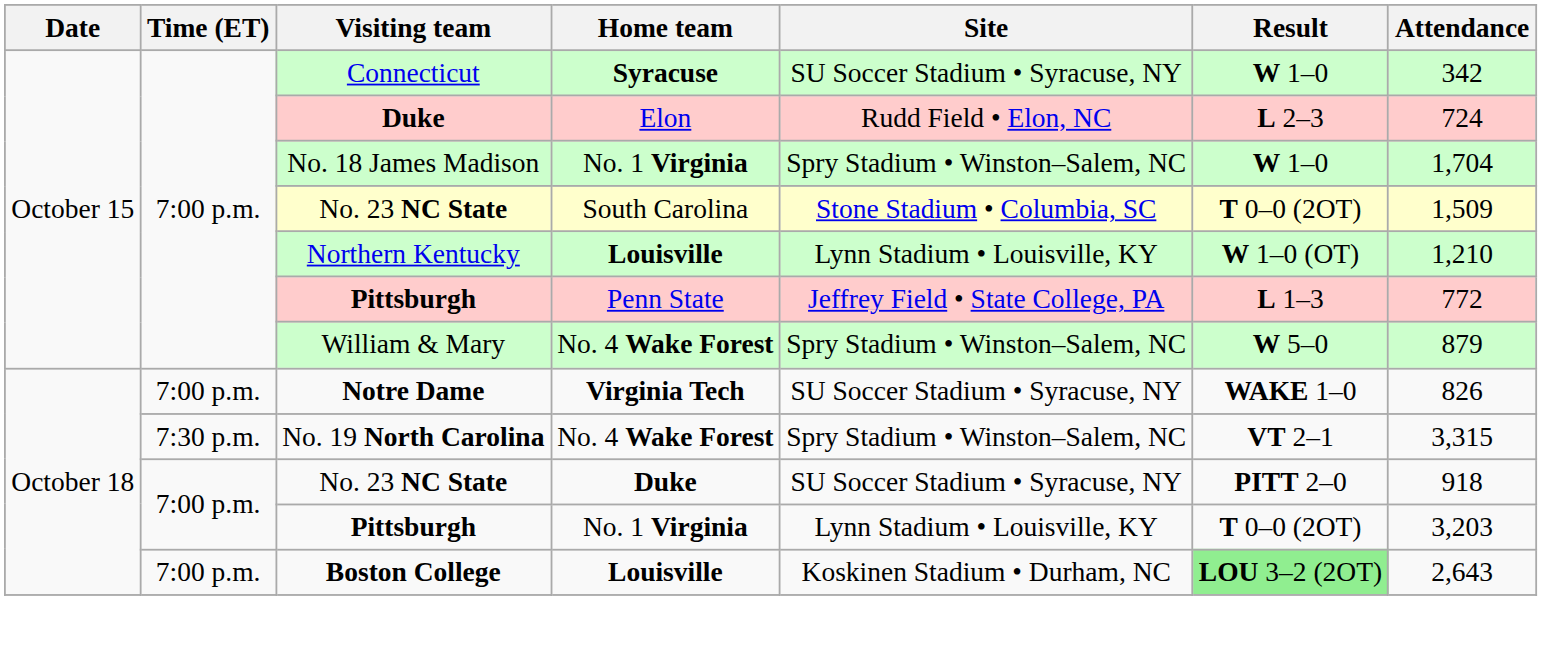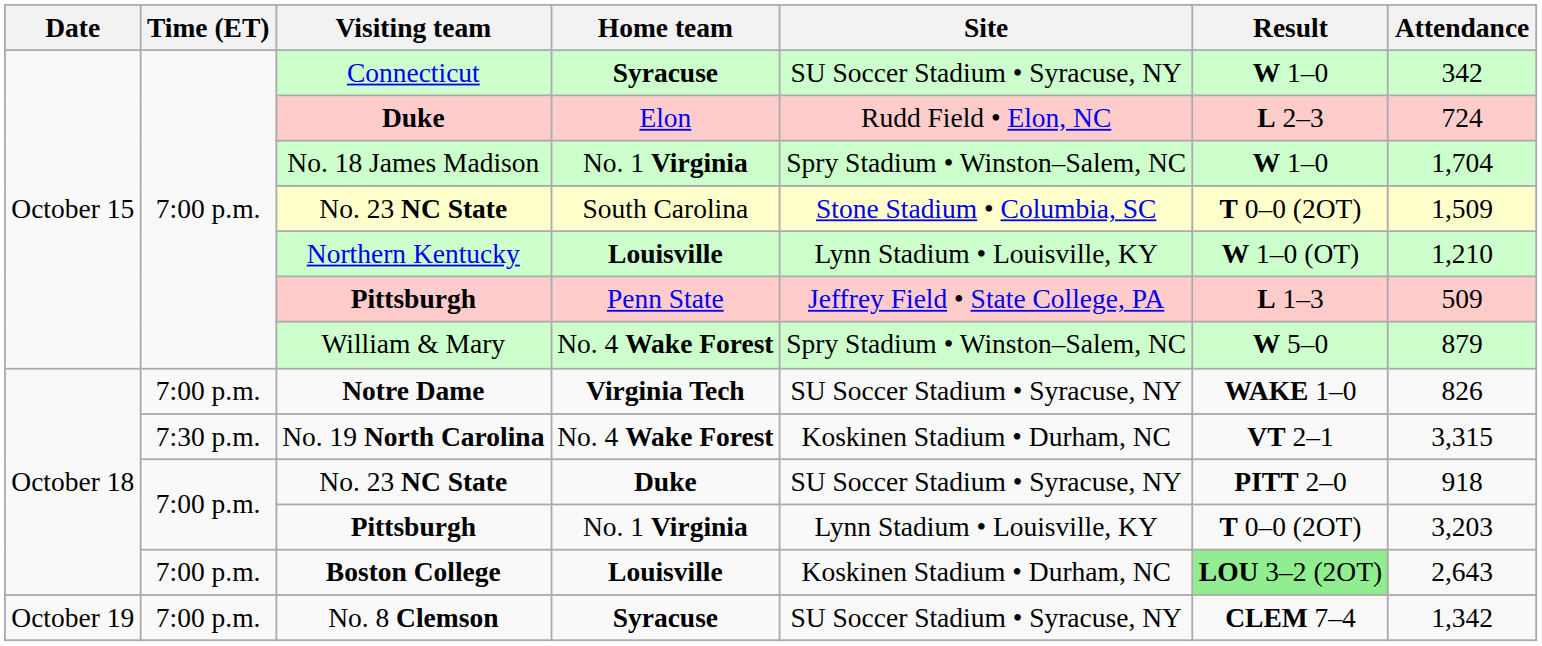Pittsburgh / Penn State | Attendance: 772 -> 509
No. 19 North Carolina | Site: Spry Stadium • Winston–Salem, NC -> Koskinen Stadium • Durham, NC
+ row: October 19 | 7:00 p.m. | No. 8 Clemson | Syracuse | SU Soccer Stadium • Syracuse, NY | CLEM 7–4 | 1,342
